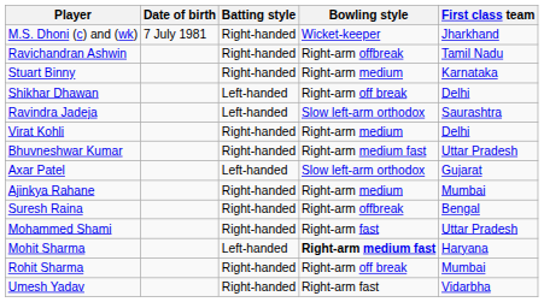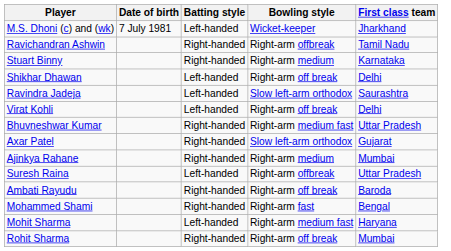M.S. Dhoni (c) and (wk) | Batting style: Right-handed -> Left-handed
Virat Kohli | Batting style: Right-handed -> Left-handed
Virat Kohli | Bowling style: Right-arm medium -> Right-arm off break
Axar Patel | Batting style: Left-handed -> Right-handed
Suresh Raina | Batting style: Right-handed -> Left-handed
Suresh Raina | First class team: Bengal -> Uttar Pradesh
+ row: Ambati Rayudu | Right-handed | Right-arm off break | Baroda
Mohammed Shami | First class team: Uttar Pradesh -> Bengal
Mohit Sharma | Bowling style: bold -> normal
- row: Umesh Yadav | Right-handed | Right-arm fast | Vidarbha
